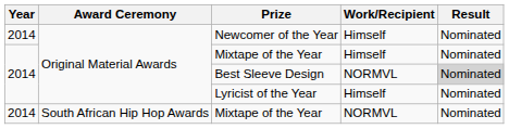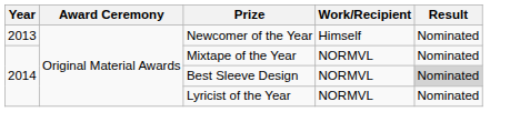Newcomer of the Year | Year: 2014 -> 2013
Original Material Awards / Mixtape of the Year | Work/Recipient: Himself -> NORMVL
Lyricist of the Year | Work/Recipient: Himself -> NORMVL
- row: 2014 | South African Hip Hop Awards | Mixtape of the Year | NORMVL | Nominated
